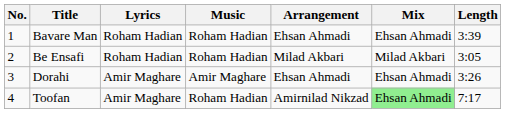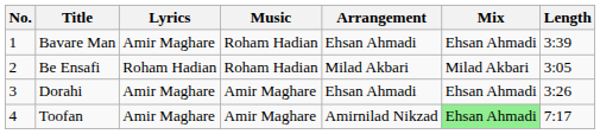Bavare Man | Lyrics: Roham Hadian -> Amir Maghare
Toofan | Music: Roham Hadian -> Amir Maghare
